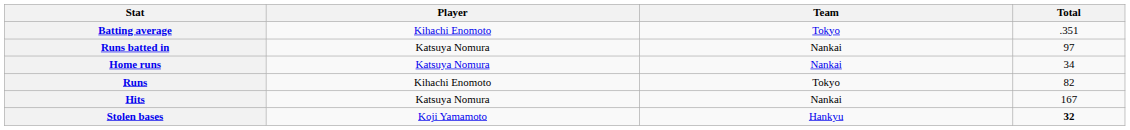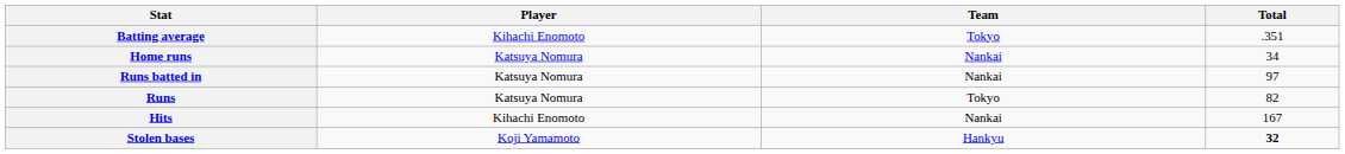rows swapped: Home runs <-> Runs batted in
Runs | Player: Kihachi Enomoto -> Katsuya Nomura
Hits | Player: Katsuya Nomura -> Kihachi Enomoto
